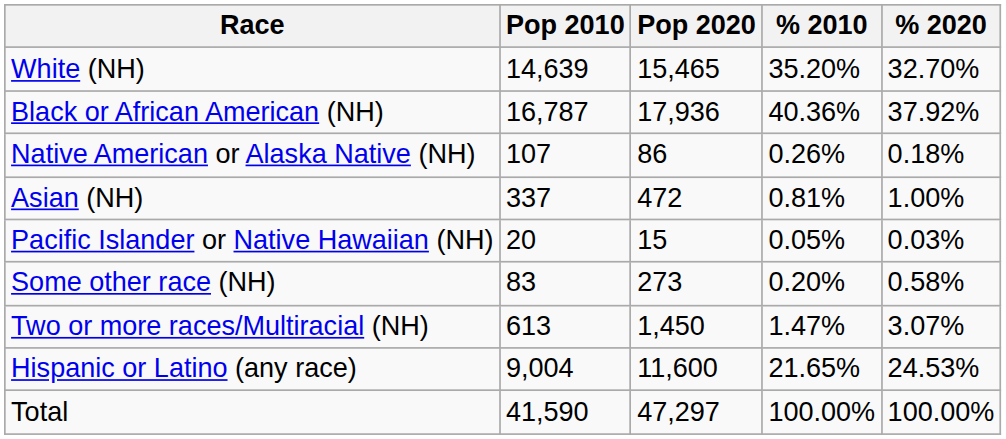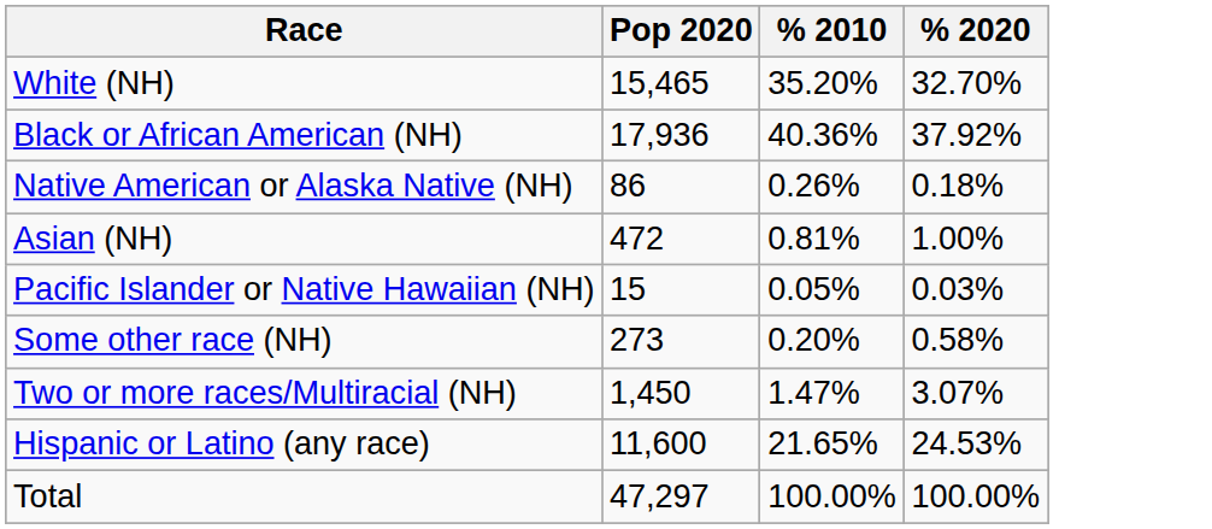- column: Pop 2010 | 14,639 | 16,787 | 107 | 337 | 20 | 83 | 613 | 9,004 | 41,590
